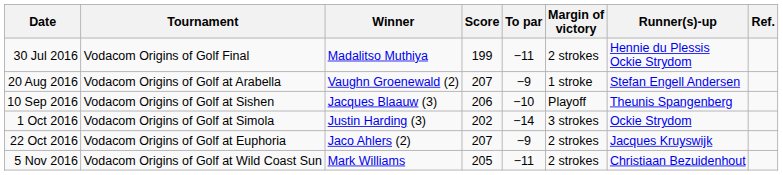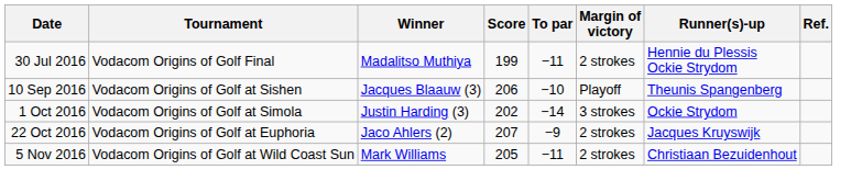- row: 20 Aug 2016 | Vodacom Origins of Golf at Arabella | Vaughn Groenewald (2) | 207 | −9 | 1 stroke | Stefan Engell Andersen
